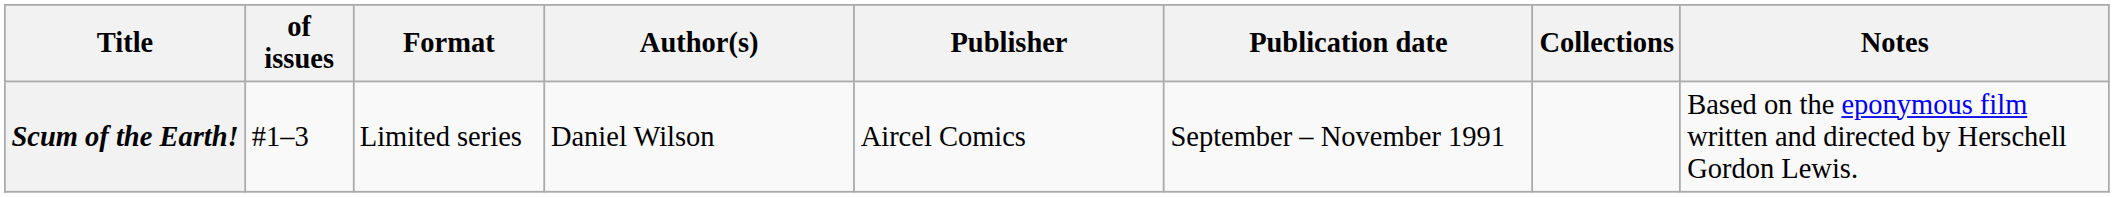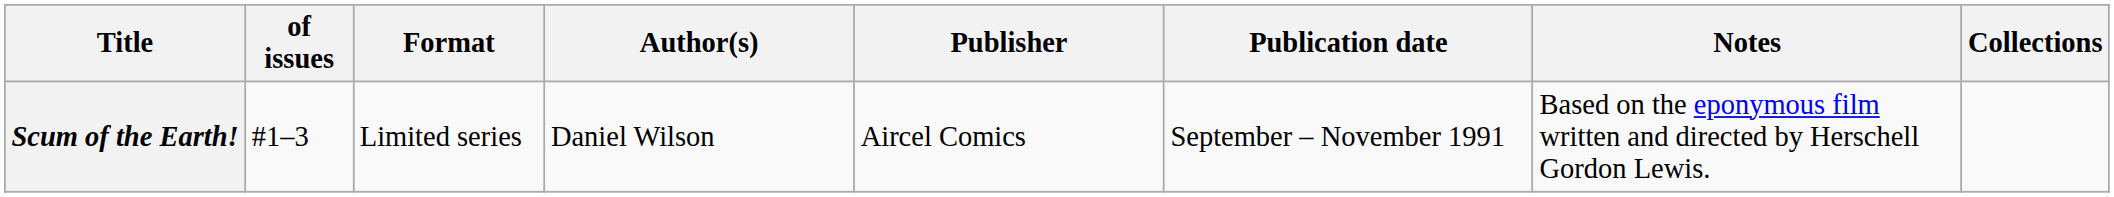columns swapped: Notes <-> Collections
